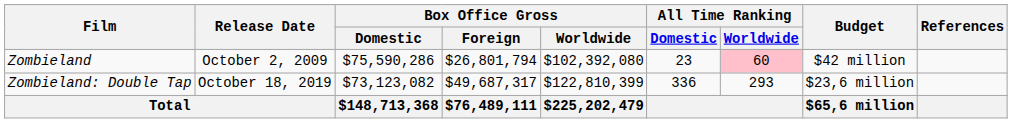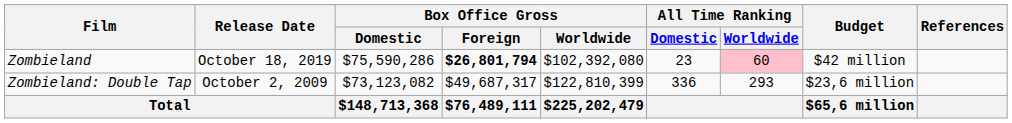Zombieland | Release Date: October 2, 2009 -> October 18, 2019
Zombieland | Box Office Gross / Foreign: normal -> bold
Zombieland: Double Tap | Release Date: October 18, 2019 -> October 2, 2009
